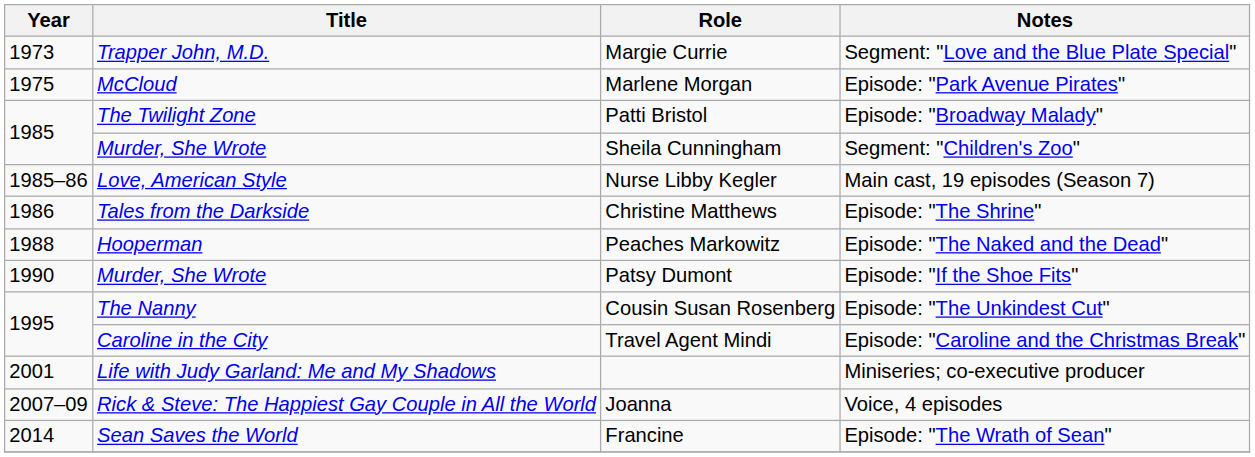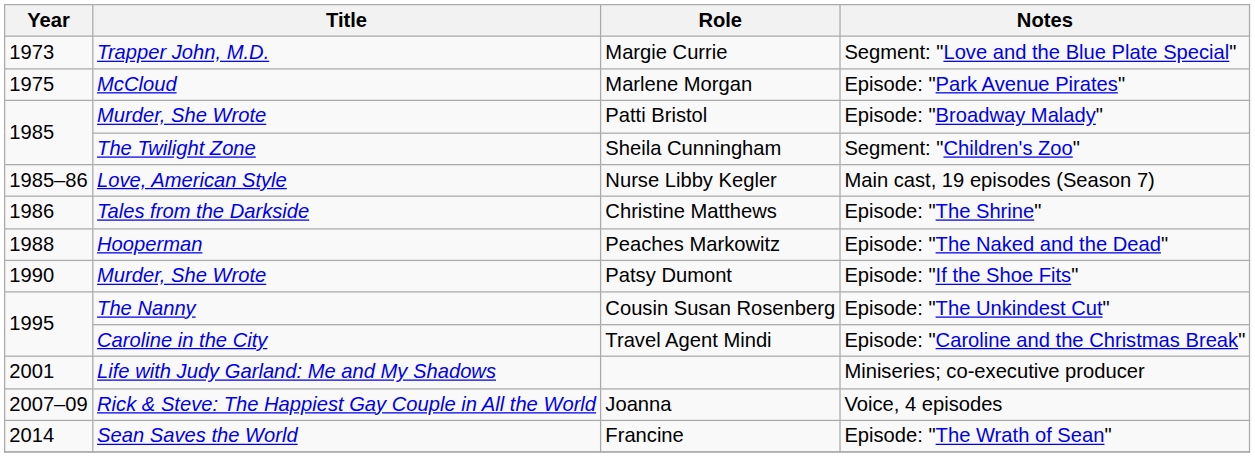Patti Bristol | Title: The Twilight Zone -> Murder, She Wrote
Sheila Cunningham | Title: Murder, She Wrote -> The Twilight Zone
